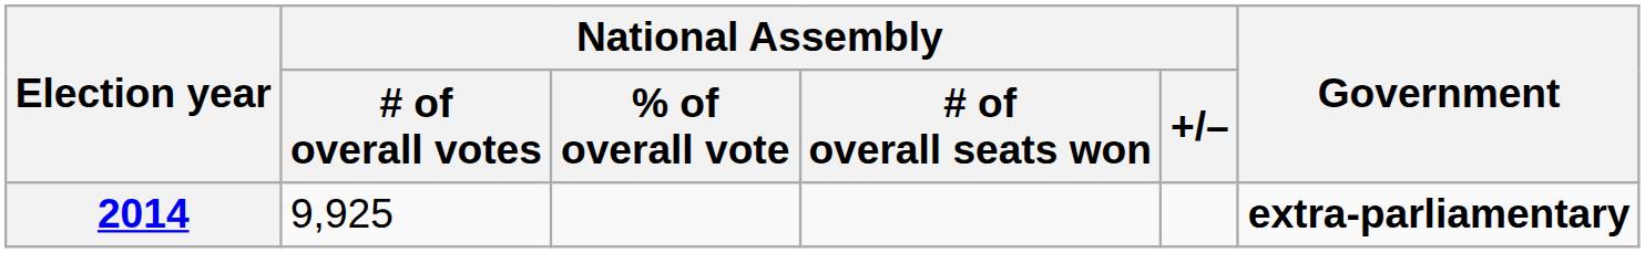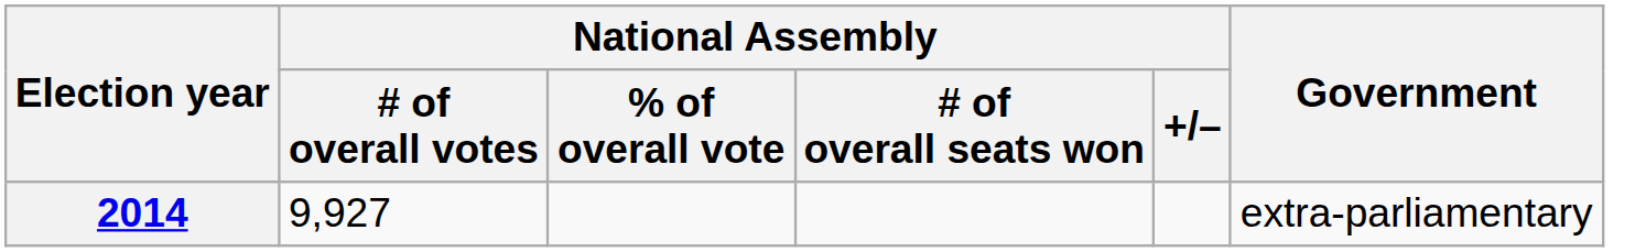2014 | National Assembly / # of overall votes: 9,925 -> 9,927
2014 | Government: bold -> normal
